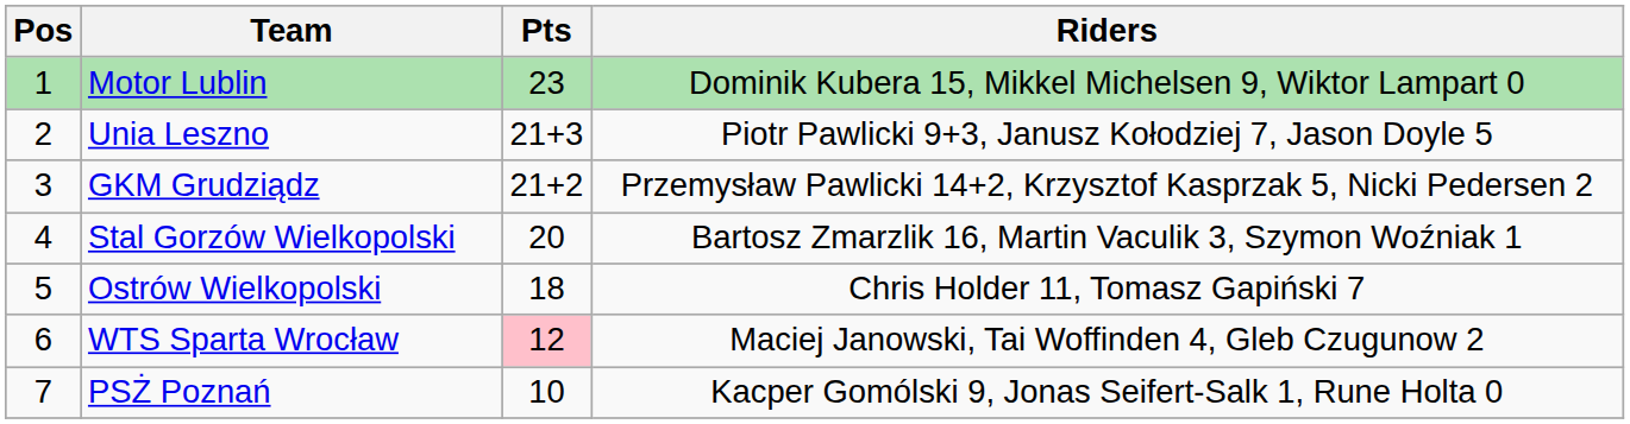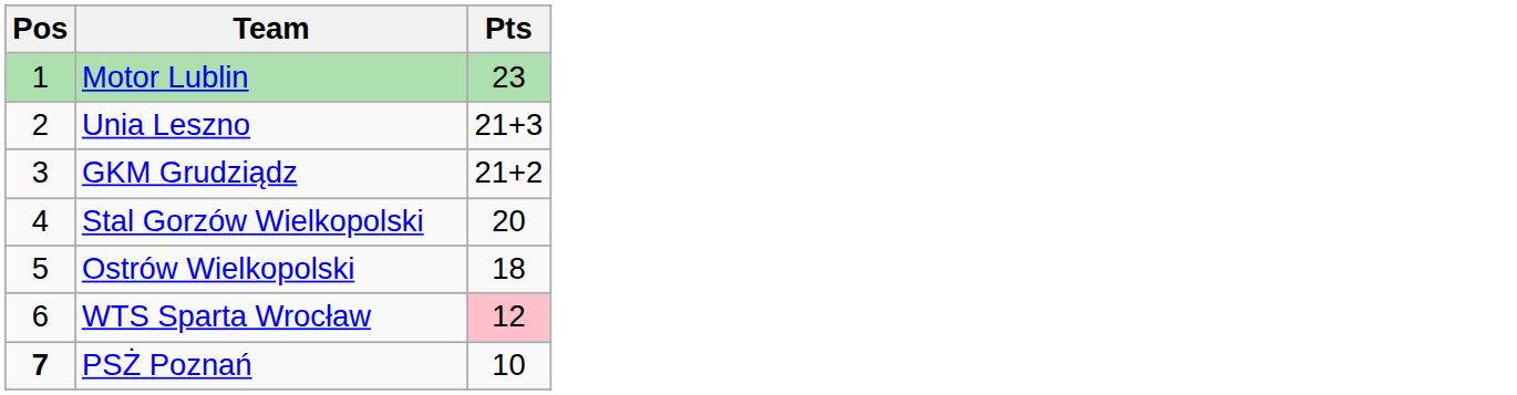- column: Riders | Dominik Kubera 15, Mikkel Michelsen 9, Wiktor Lampart 0 | Piotr Pawlicki 9+3, Janusz Kołodziej 7, Jason Doyle 5 | Przemysław Pawlicki 14+2, Krzysztof Kasprzak 5, Nicki Pedersen 2 | Bartosz Zmarzlik 16, Martin Vaculik 3, Szymon Woźniak 1 | Chris Holder 11, Tomasz Gapiński 7 | Maciej Janowski, Tai Woffinden 4, Gleb Czugunow 2 | Kacper Gomólski 9, Jonas Seifert-Salk 1, Rune Holta 0
PSŻ Poznań | Pos: normal -> bold
